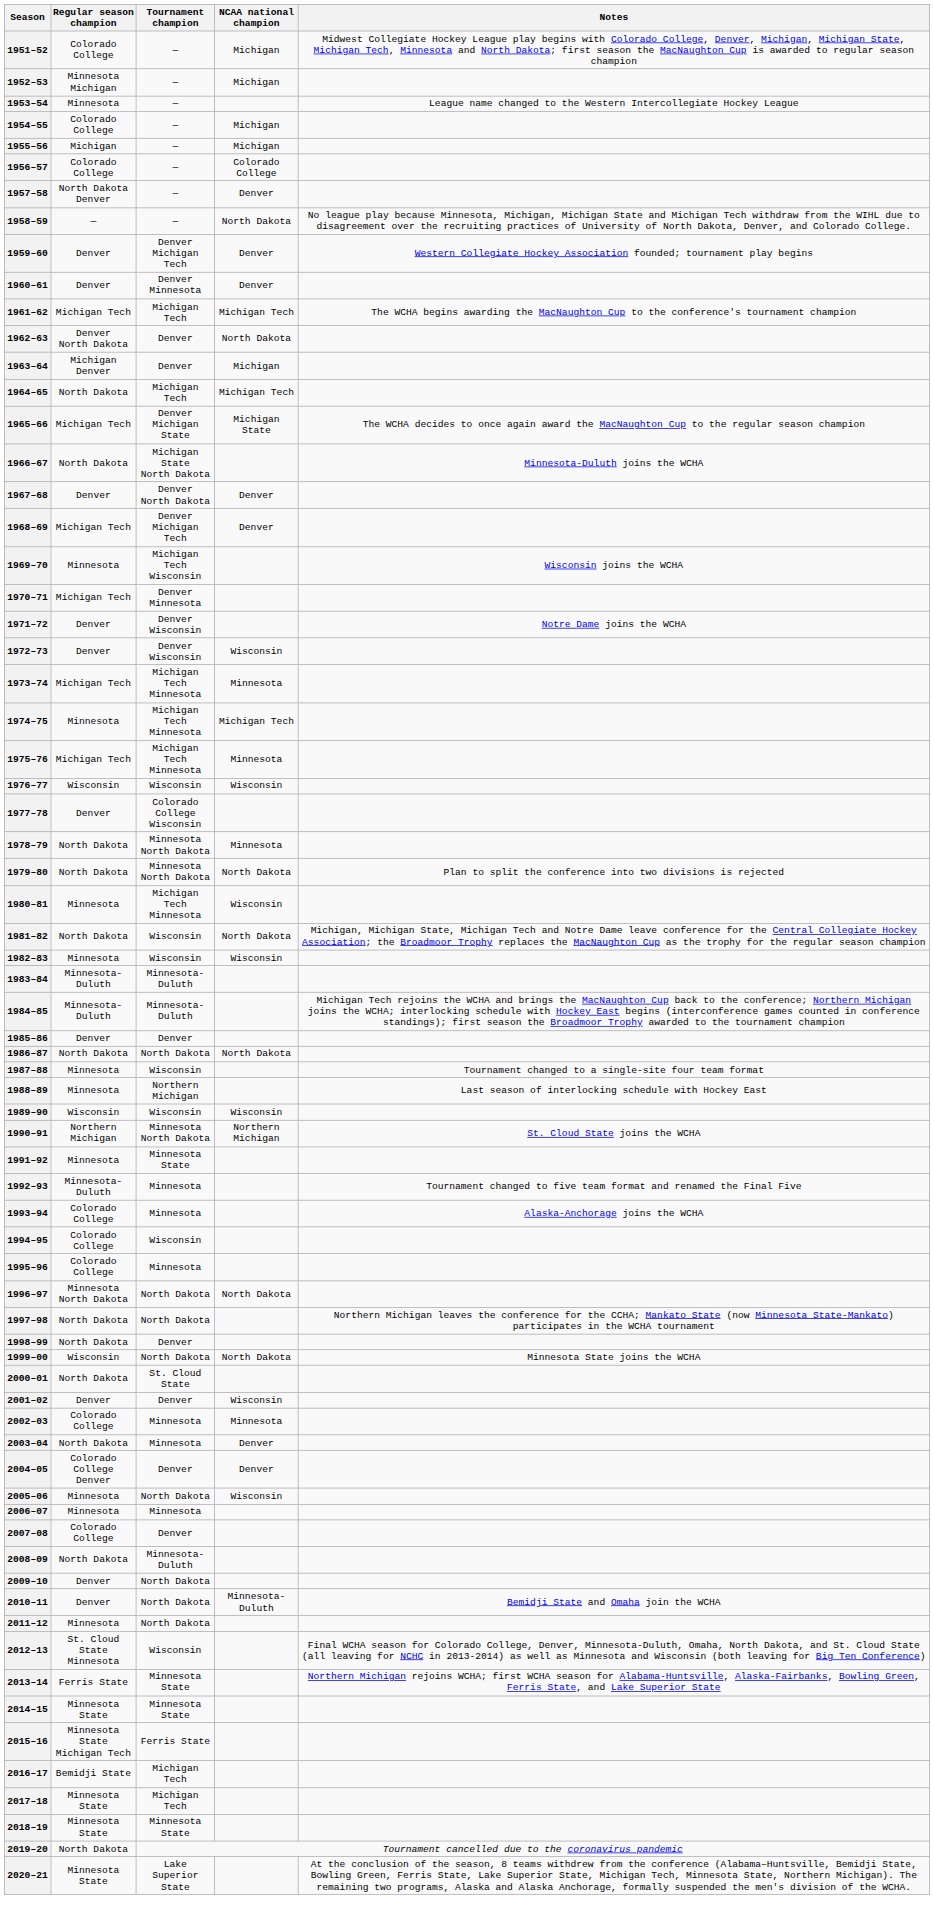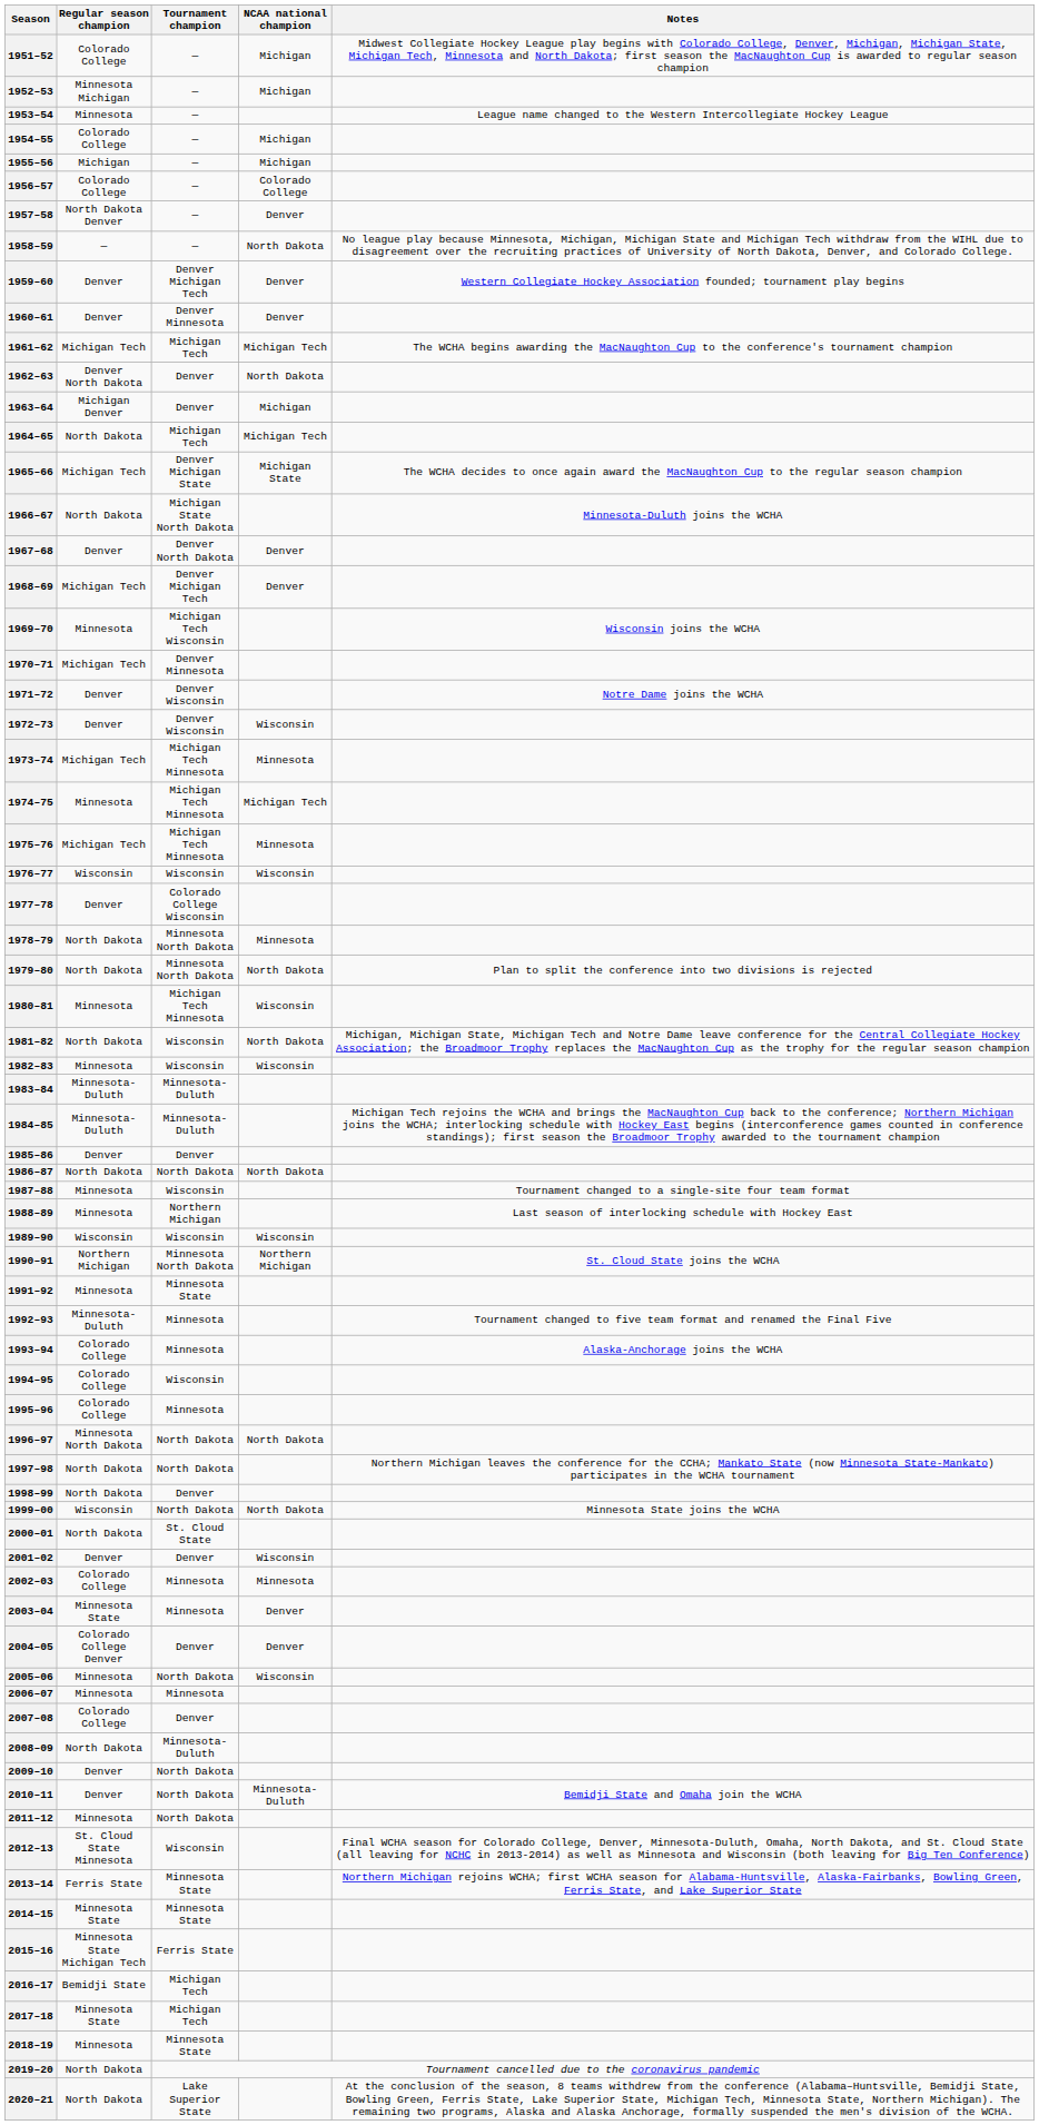2003–04 | Regular season champion: North Dakota -> Minnesota State
2018–19 | Regular season champion: Minnesota State -> Minnesota
2020–21 | Regular season champion: Minnesota State -> North Dakota
